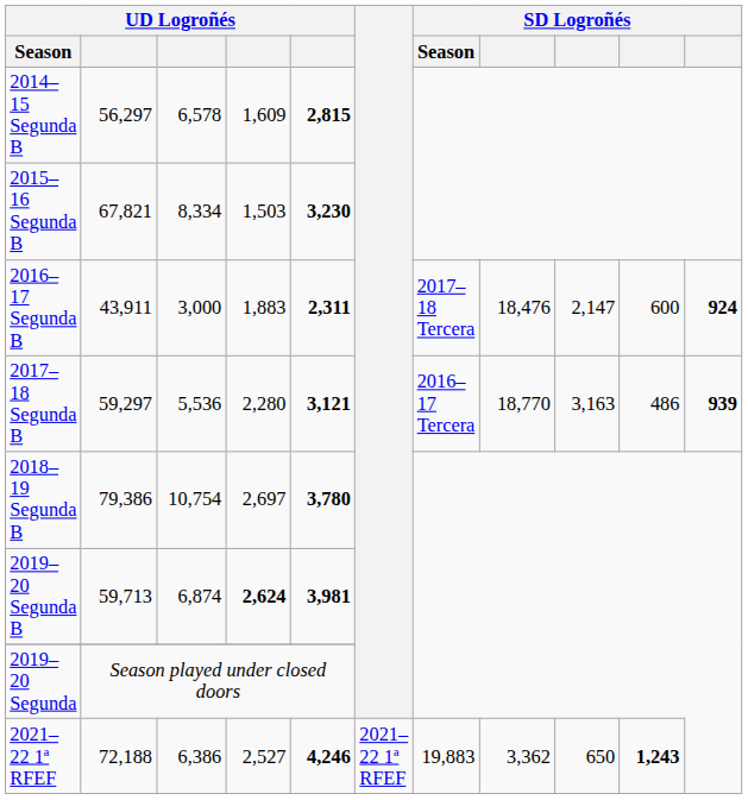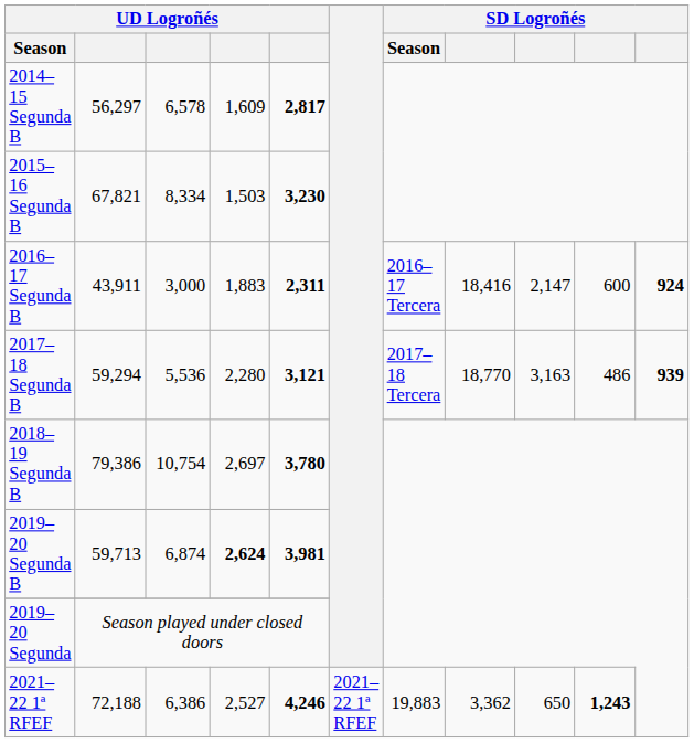2014–15 Segunda B | column 5: 2,815 -> 2,817
2016–17 Segunda B | SD Logroñés / Season: 2017–18 Tercera -> 2016–17 Tercera
2016–17 Segunda B | column 8: 18,476 -> 18,416
2017–18 Segunda B | column 2: 59,297 -> 59,294
2017–18 Segunda B | SD Logroñés / Season: 2016–17 Tercera -> 2017–18 Tercera
